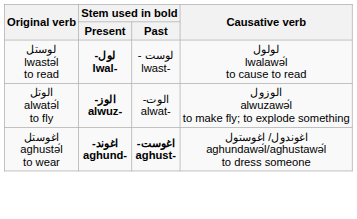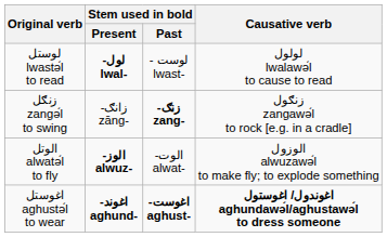+ row: زنګل zangә́l to swing | -زانګ zāng- | -زنګ zang- | زنګول zangawә́l to rock [e.g. in a cradle]
اغوستل aghustә́l to wear | Causative verb: normal -> bold
